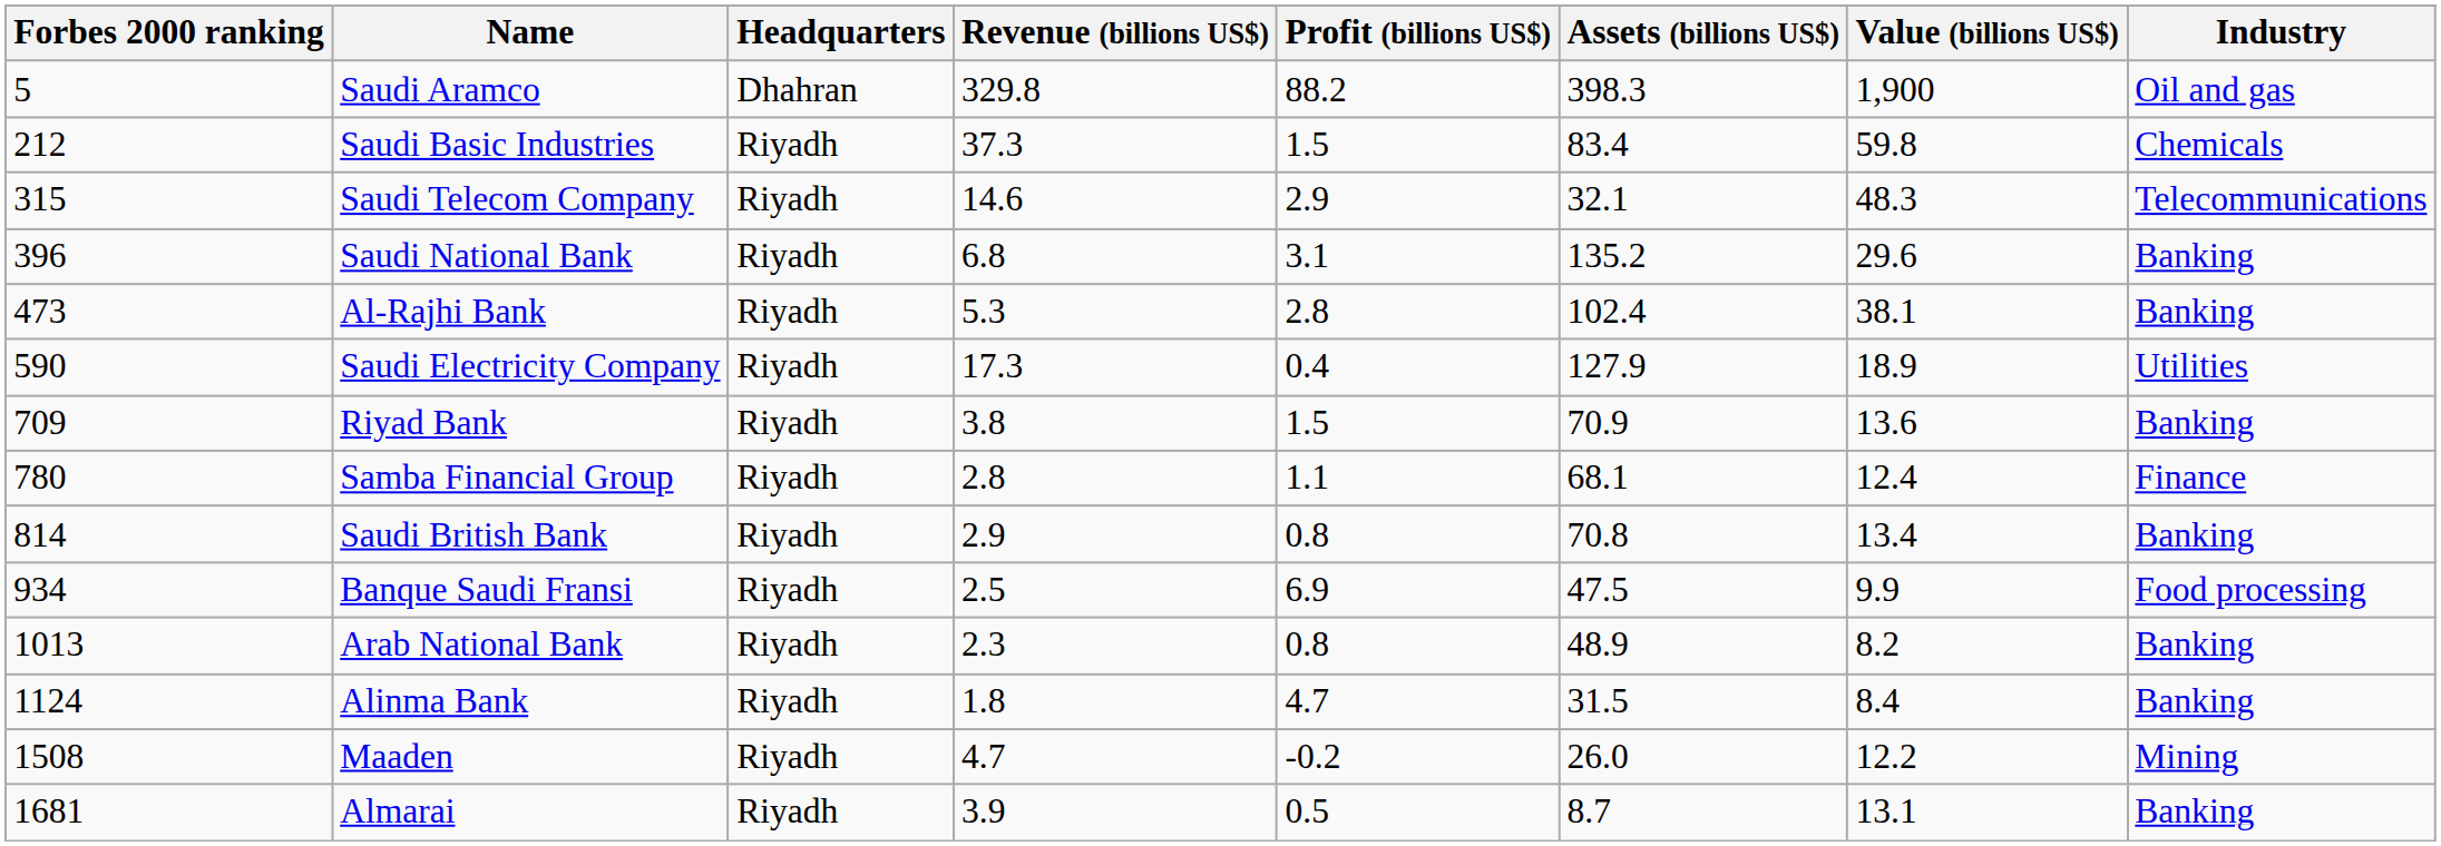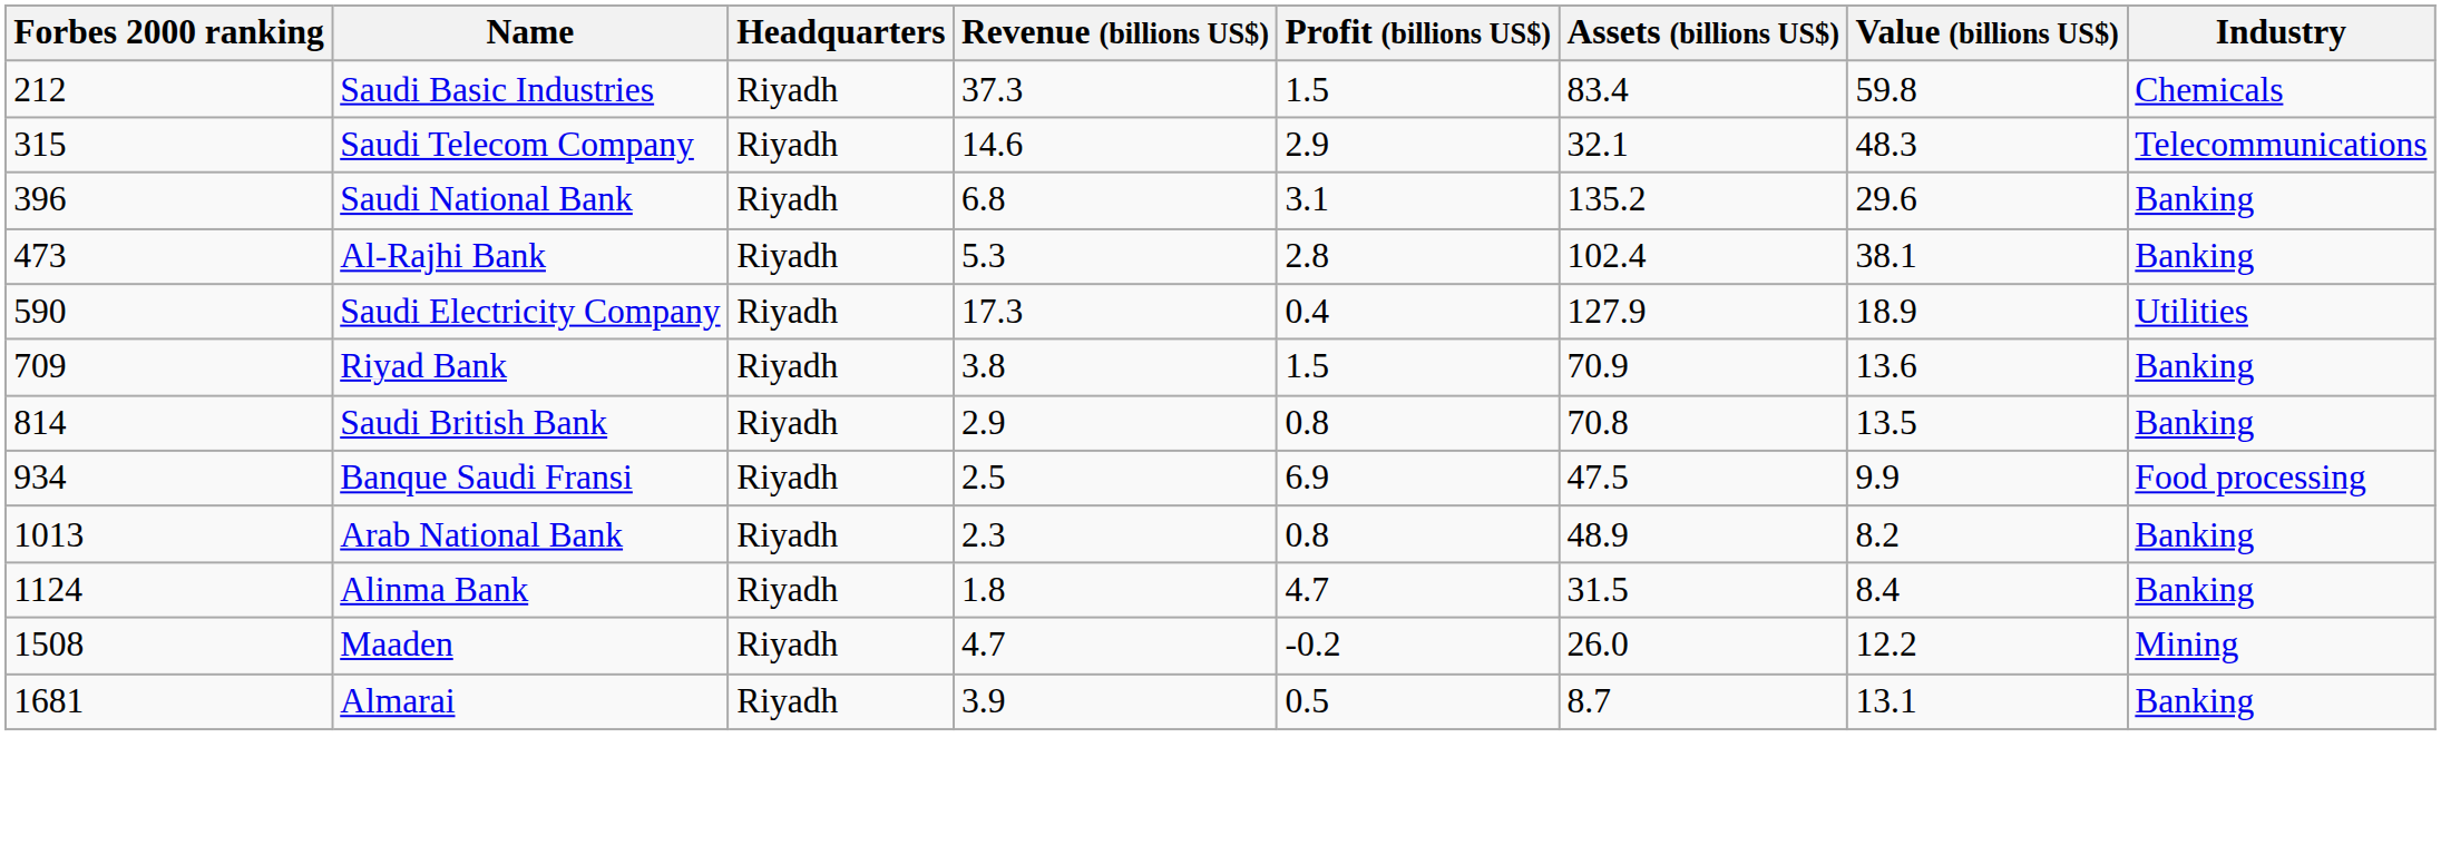- row: 5 | Saudi Aramco | Dhahran | 329.8 | 88.2 | 398.3 | 1,900 | Oil and gas
- row: 780 | Samba Financial Group | Riyadh | 2.8 | 1.1 | 68.1 | 12.4 | Finance
Saudi British Bank | Value (billions US$): 13.4 -> 13.5
